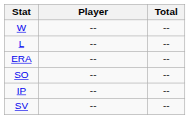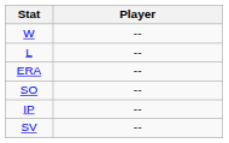- column: Total | -- | -- | -- | -- | -- | --
